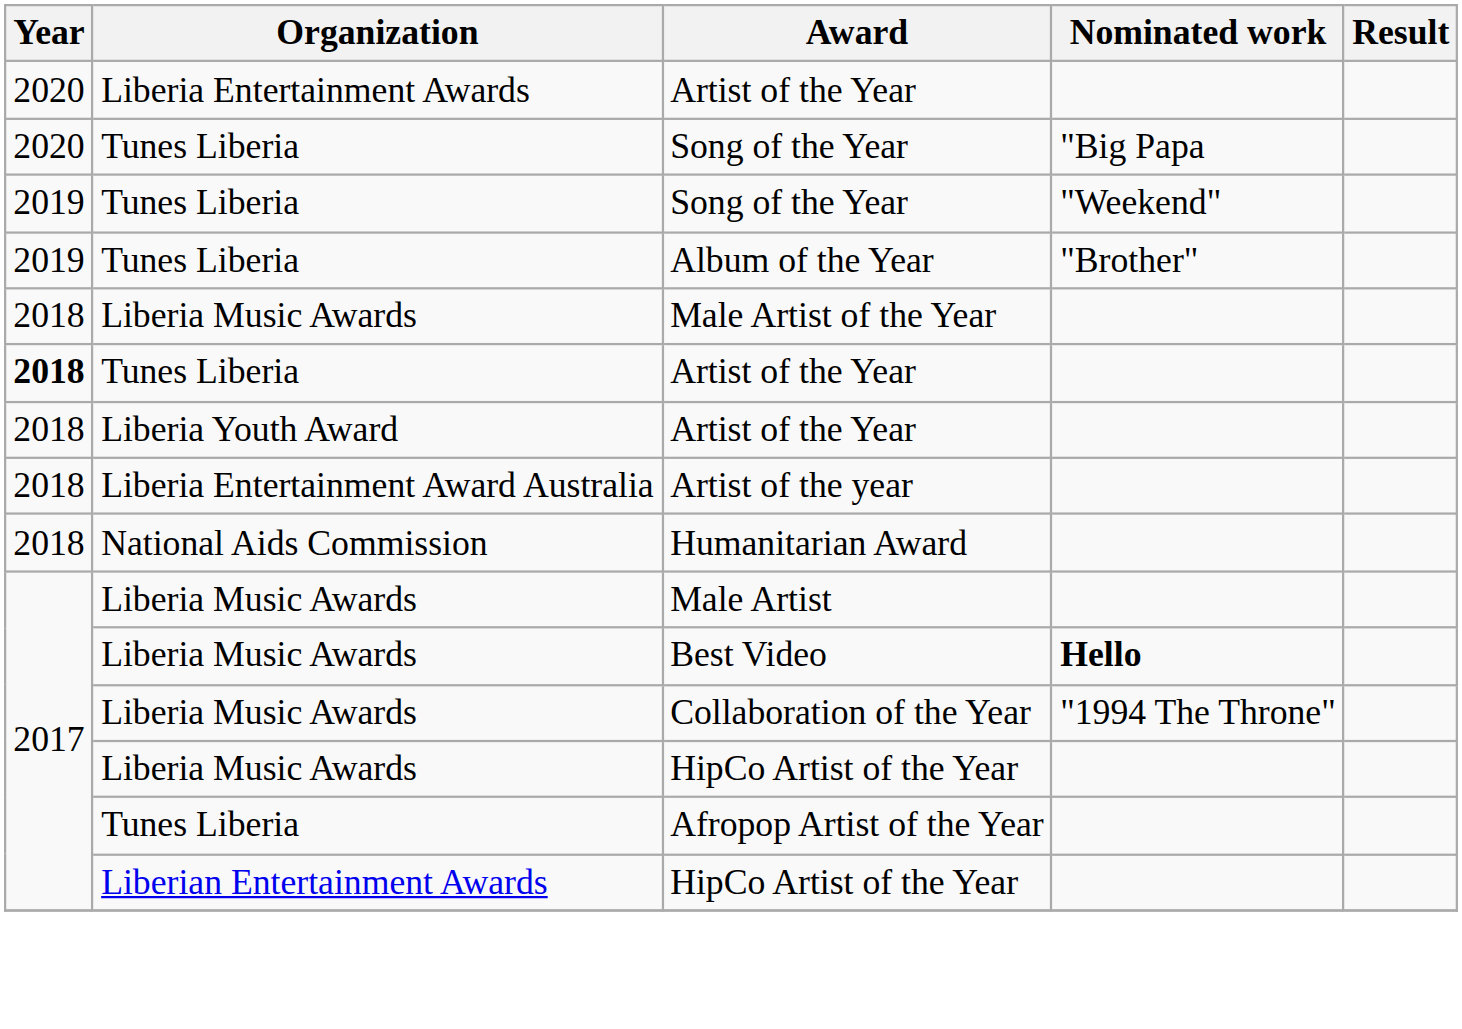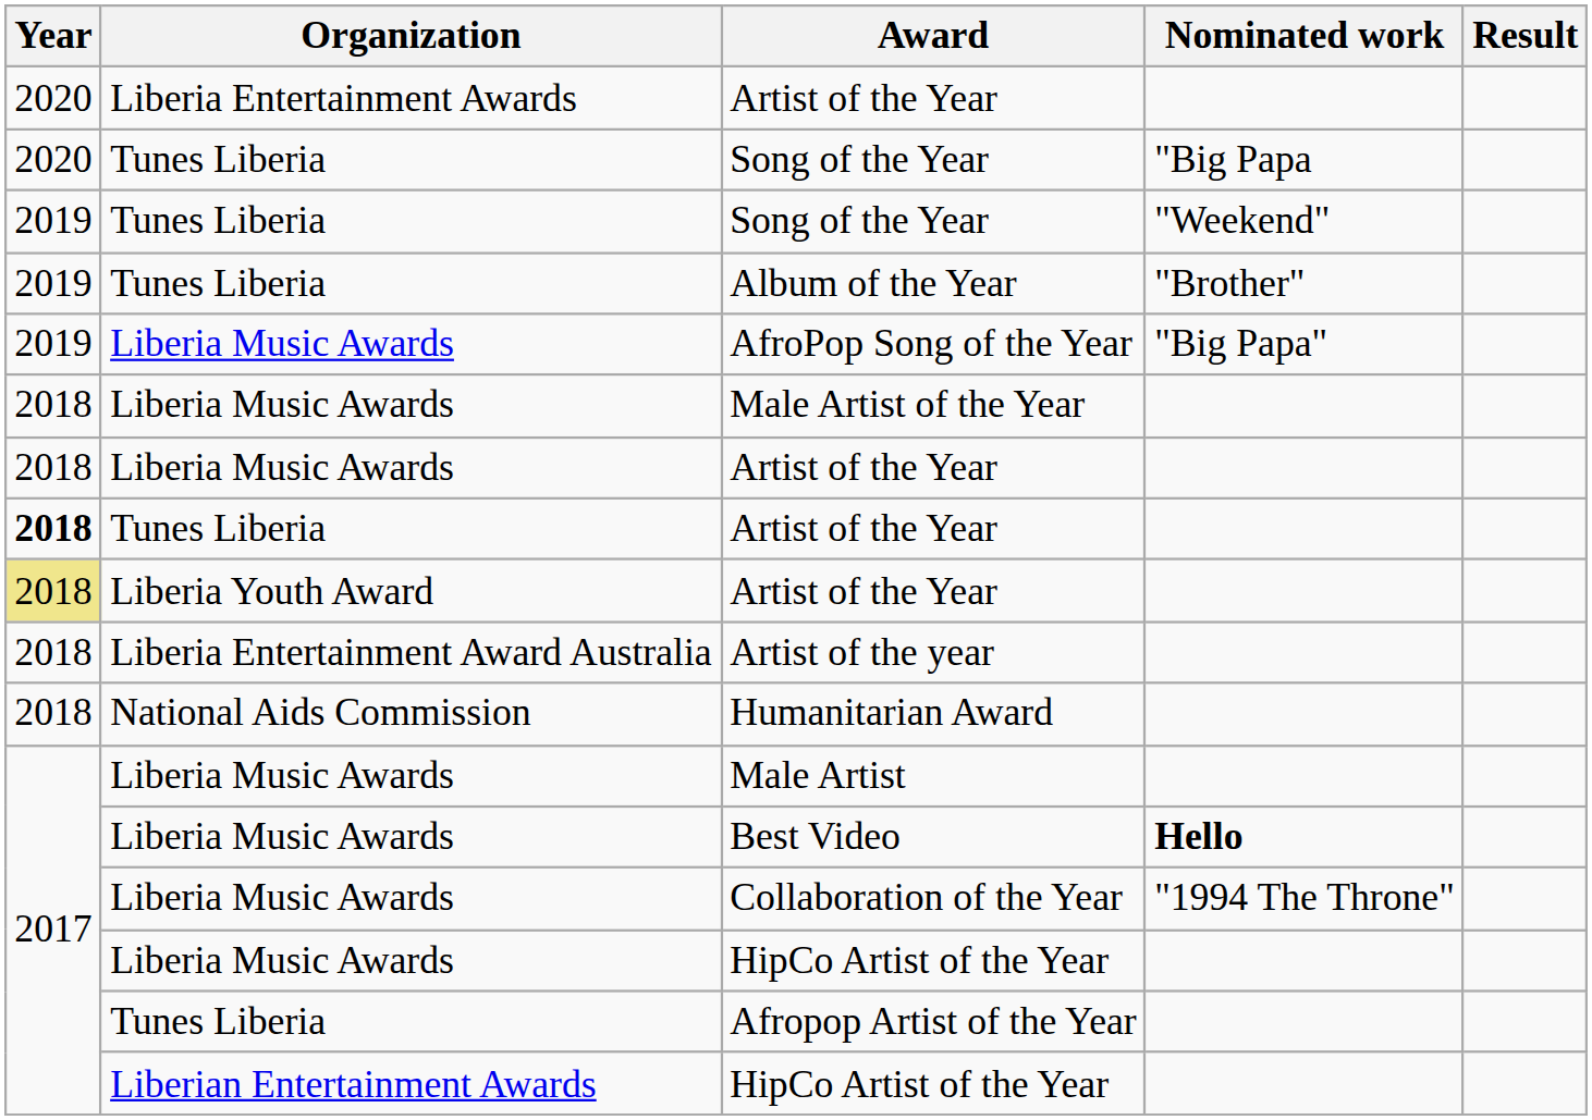+ row: 2019 | Liberia Music Awards | AfroPop Song of the Year | "Big Papa"
+ row: 2018 | Liberia Music Awards | Artist of the Year
Liberia Youth Award / Artist of the Year | Year: no background -> khaki background
